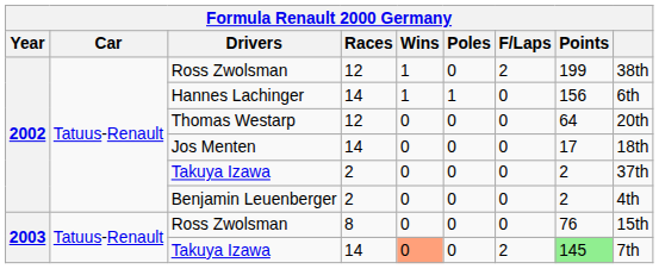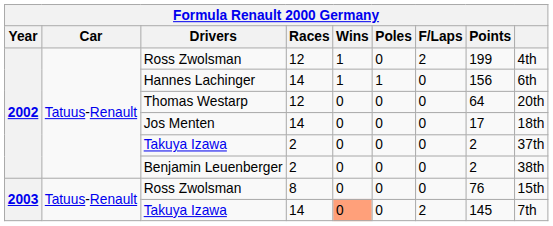Ross Zwolsman / 12 | column 9: 38th -> 4th
Benjamin Leuenberger | column 9: 4th -> 38th
Takuya Izawa / 14 | Points: lightgreen background -> no background
